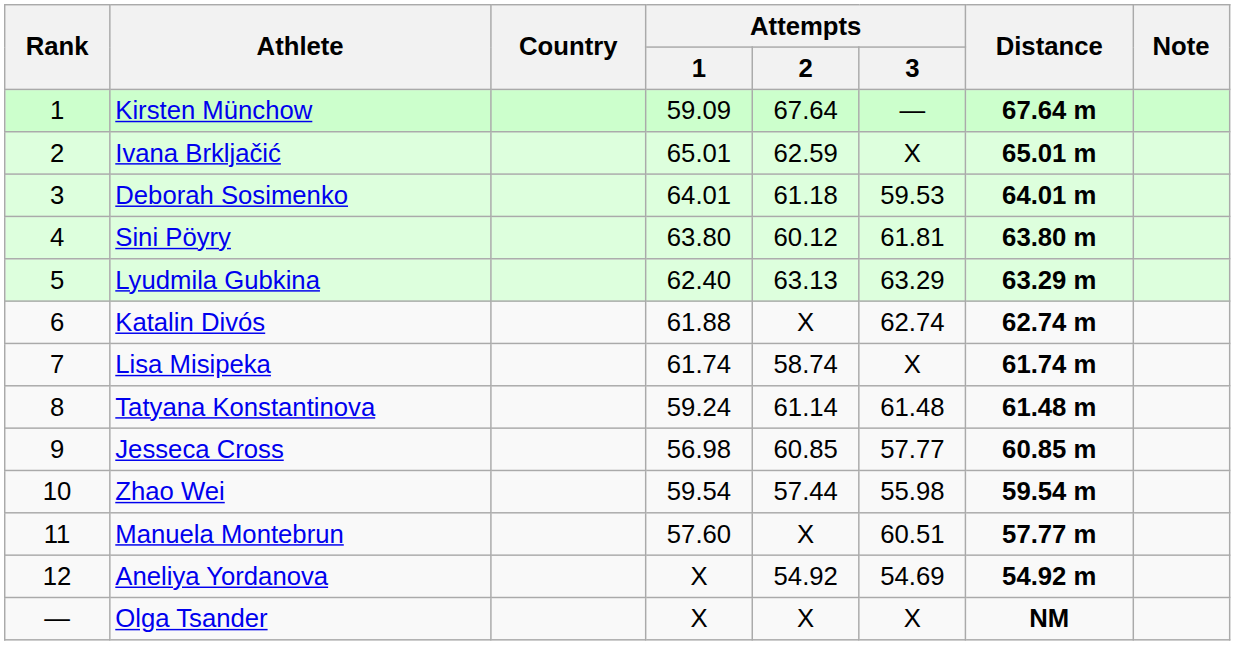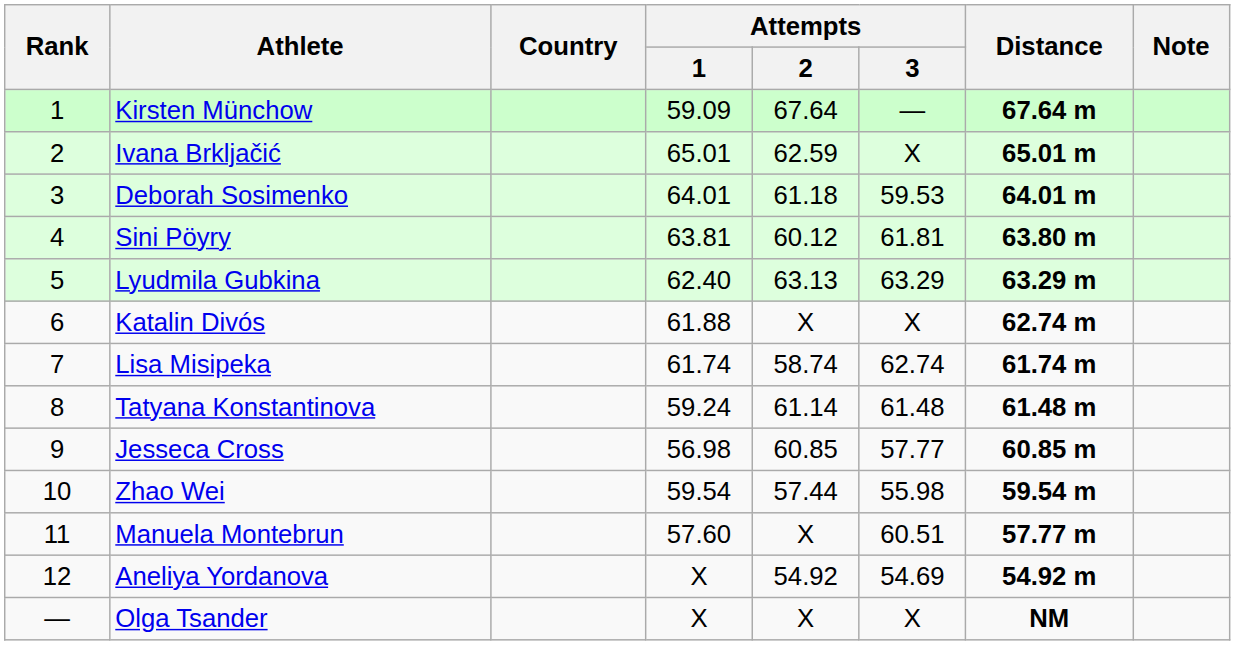Sini Pöyry | Attempts / 1: 63.80 -> 63.81
Katalin Divós | Attempts / 3: 62.74 -> X
Lisa Misipeka | Attempts / 3: X -> 62.74
